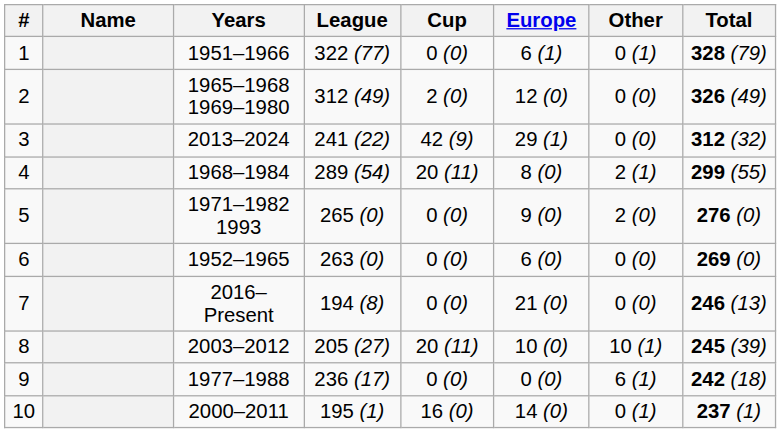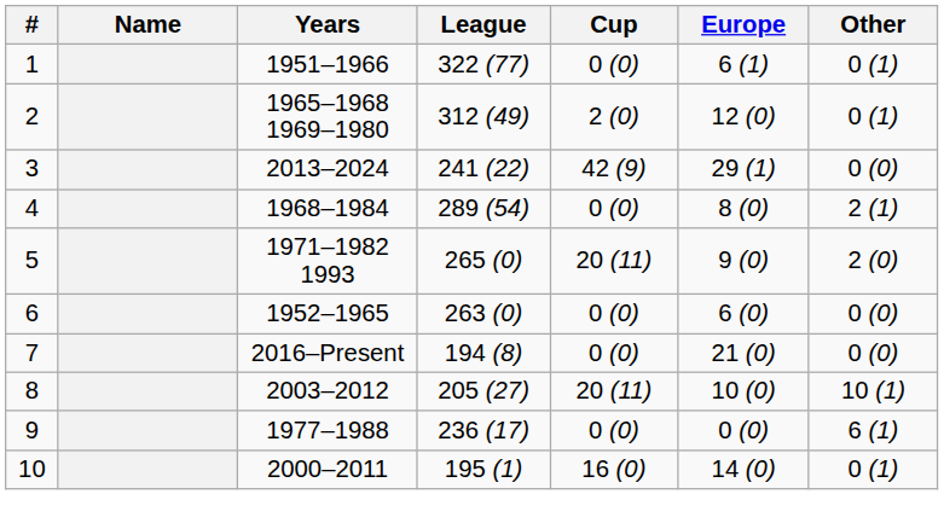- column: Total | 328 (79) | 326 (49) | 312 (32) | 299 (55) | 276 (0) | 269 (0) | 246 (13) | 245 (39) | 242 (18) | 237 (1)
2 | Other: 0 (0) -> 0 (1)
4 | Cup: 20 (11) -> 0 (0)
5 | Cup: 0 (0) -> 20 (11)
